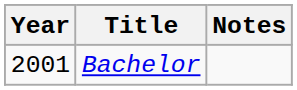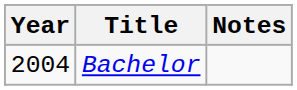Bachelor | Year: 2001 -> 2004
